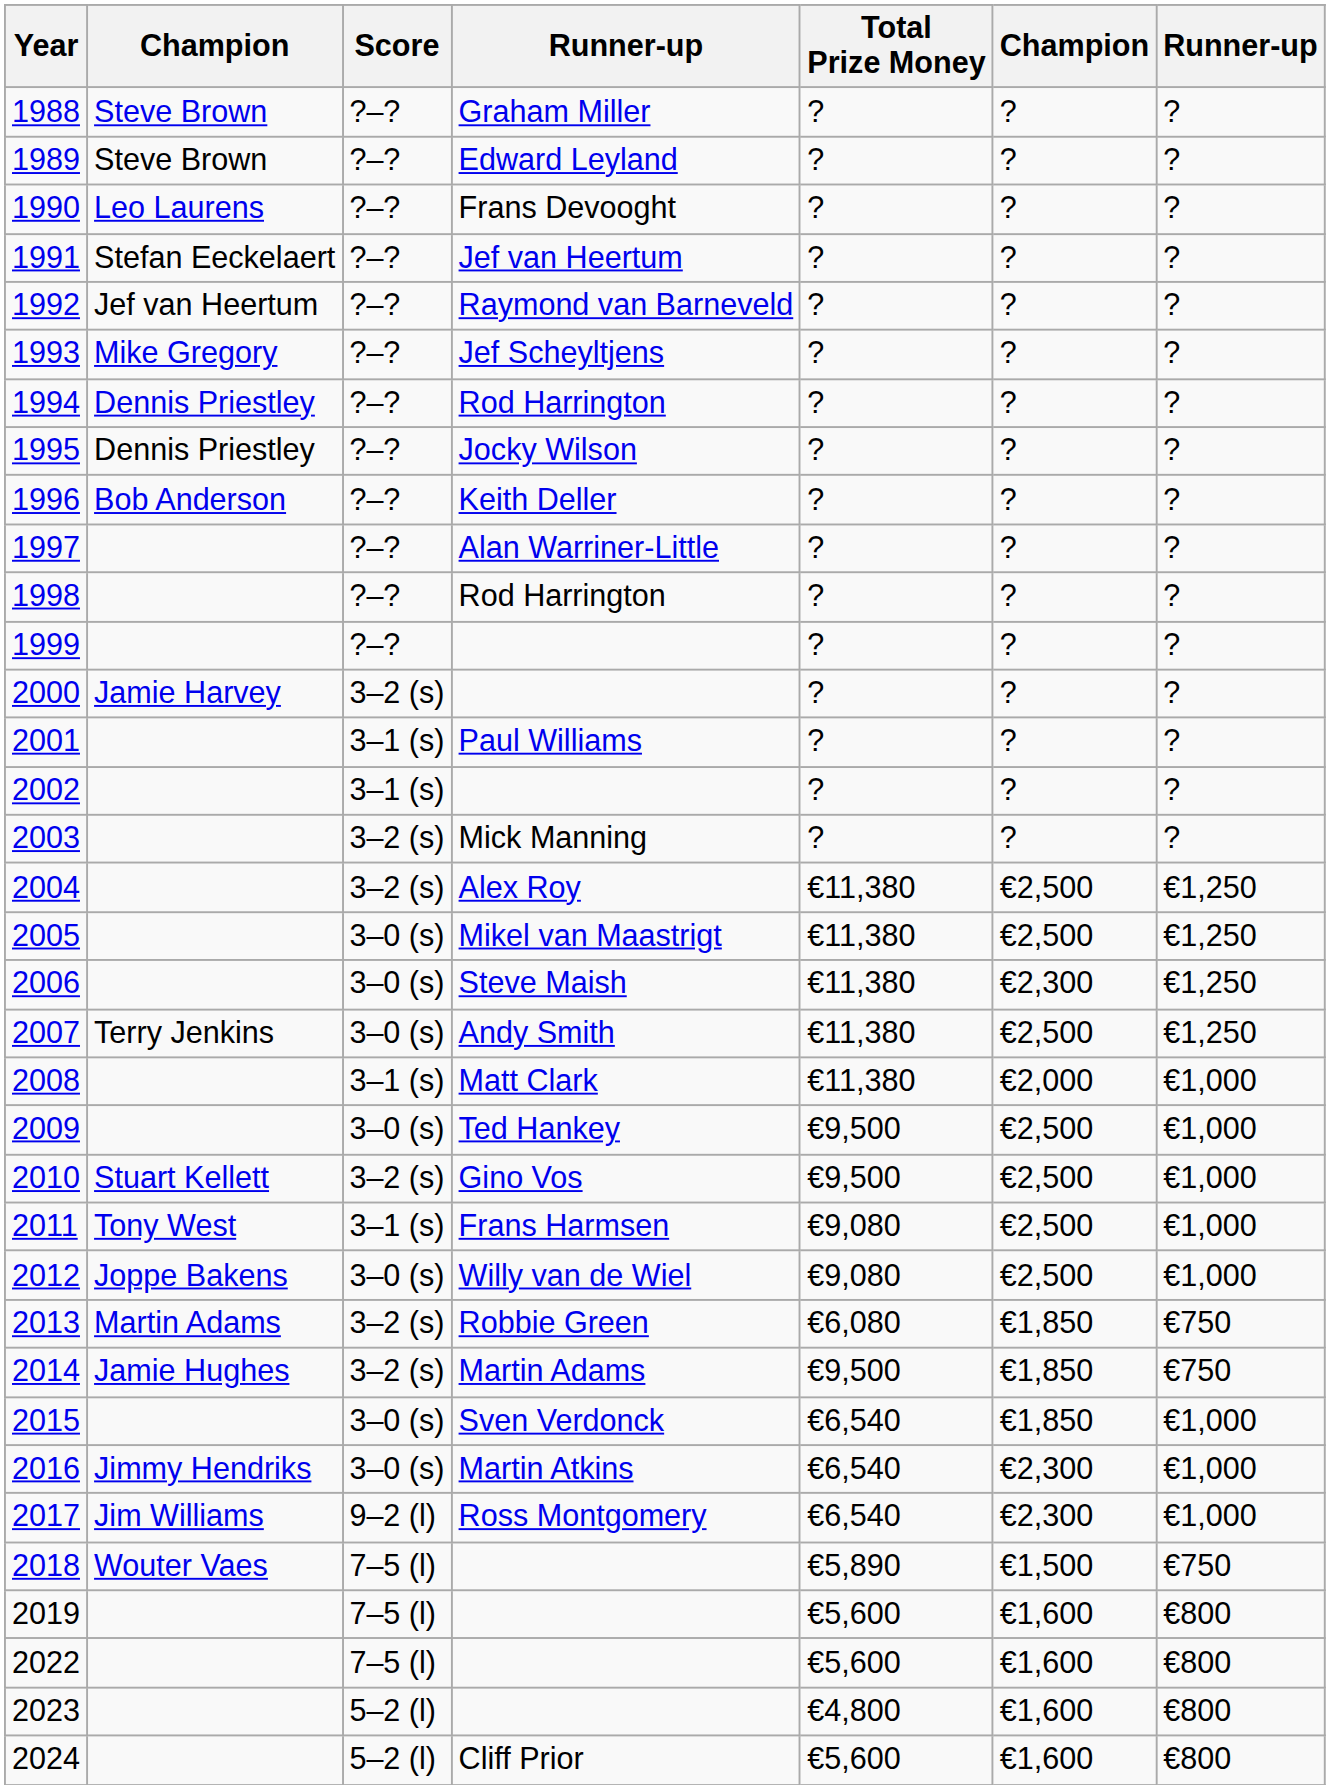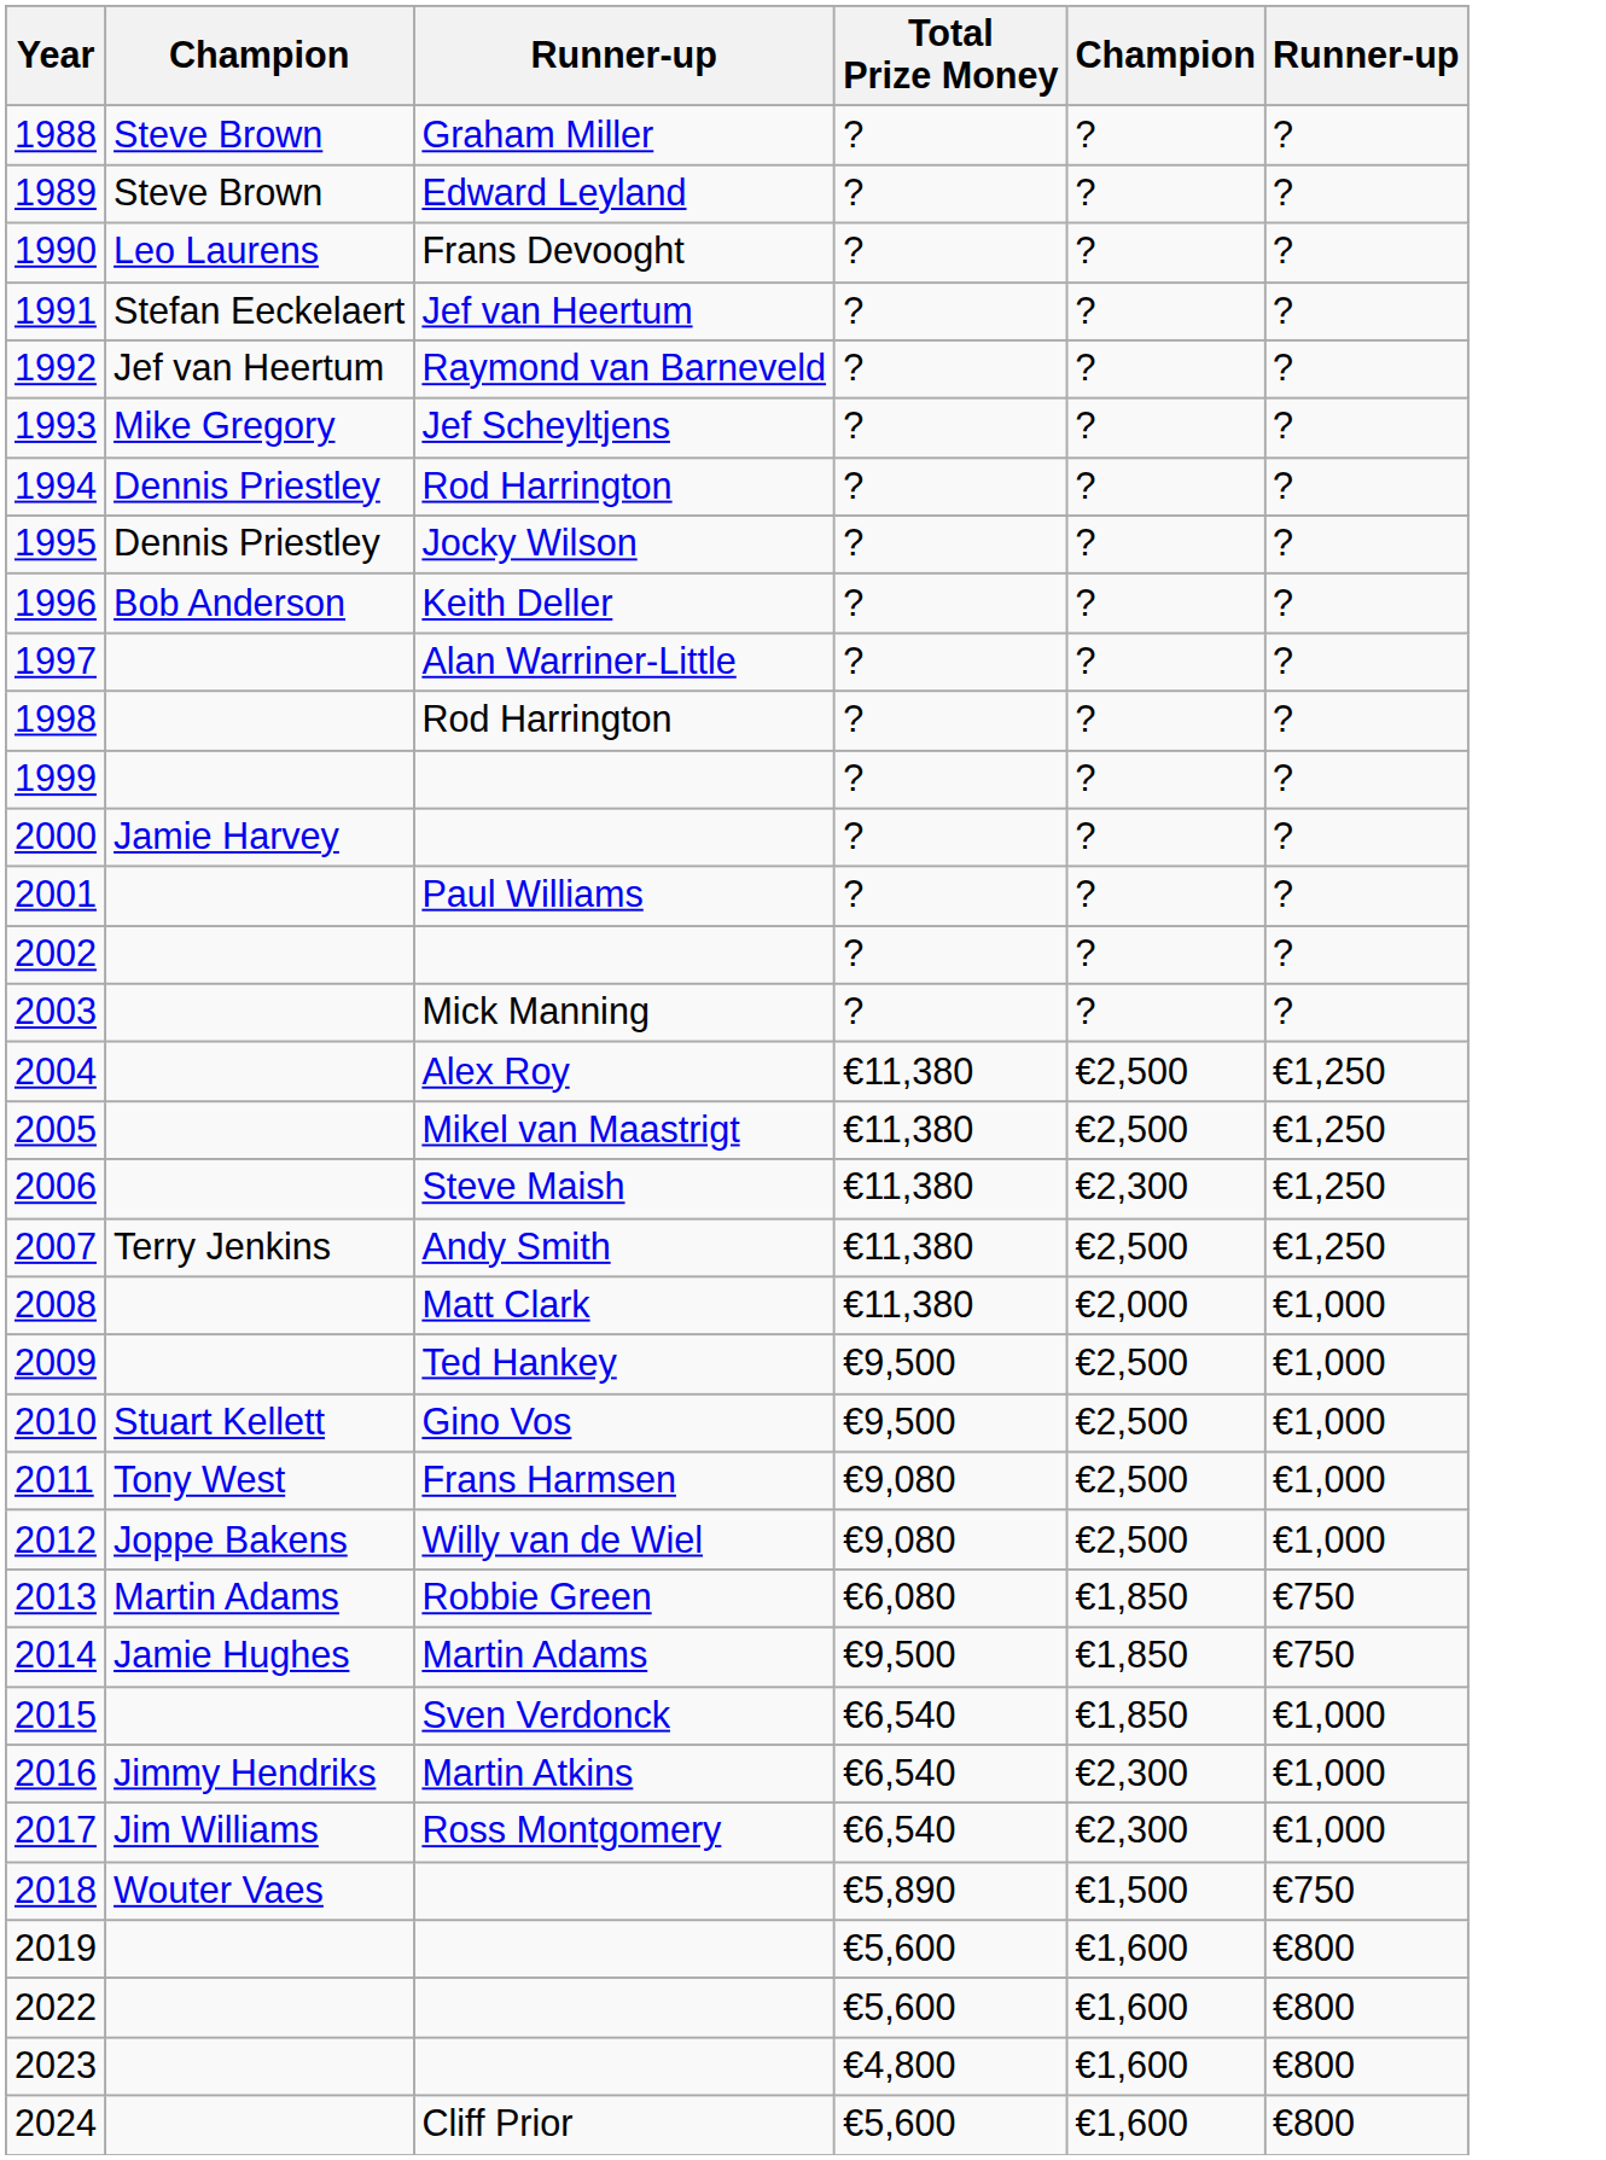- column: Score | ?–? | ?–? | ?–? | ?–? | ?–? | ?–? | ?–? | ?–? | ?–? | ?–? | ?–? | ?–? | 3–2 (s) | 3–1 (s) | 3–1 (s) | 3–2 (s) | 3–2 (s) | 3–0 (s) | 3–0 (s) | 3–0 (s) | 3–1 (s) | 3–0 (s) | 3–2 (s) | 3–1 (s) | 3–0 (s) | 3–2 (s) | 3–2 (s) | 3–0 (s) | 3–0 (s) | 9–2 (l) | 7–5 (l) | 7–5 (l) | 7–5 (l) | 5–2 (l) | 5–2 (l)
